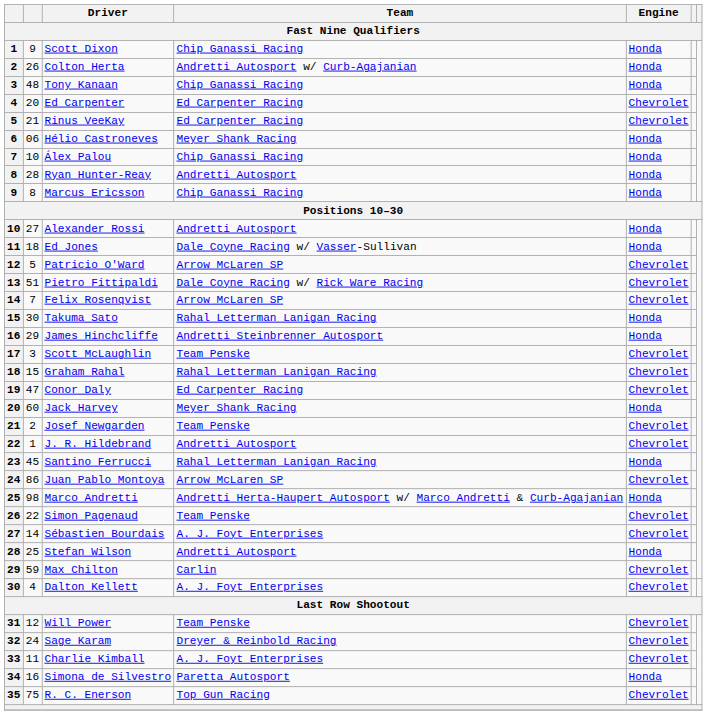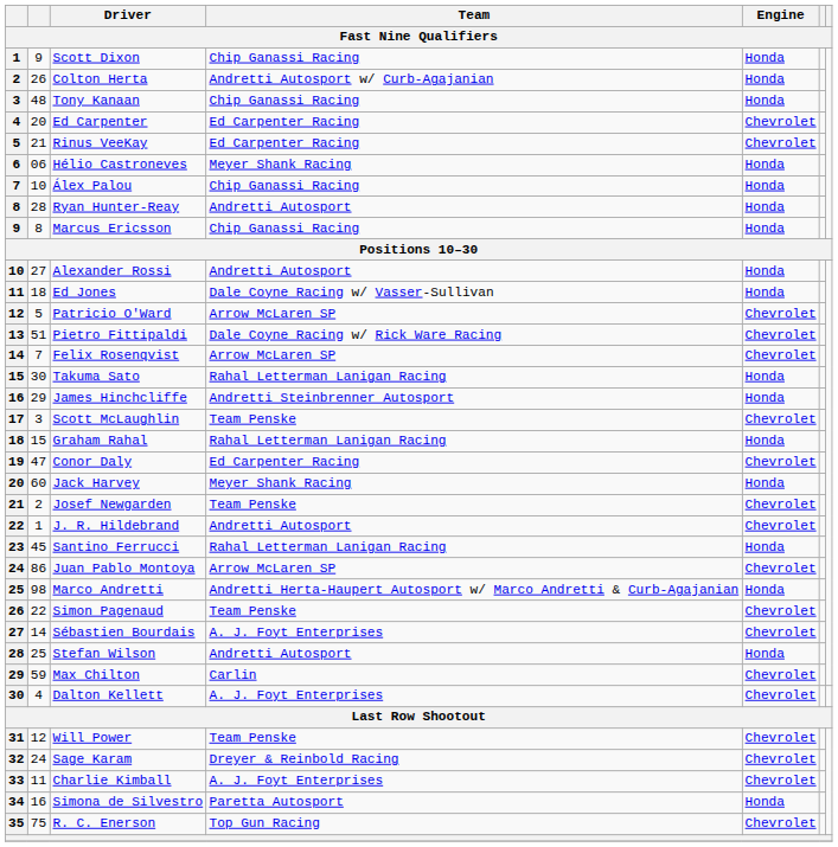Graham Rahal | Engine: Chevrolet -> Honda
